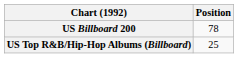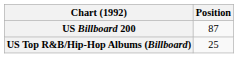US Billboard 200 | Position: 78 -> 87
